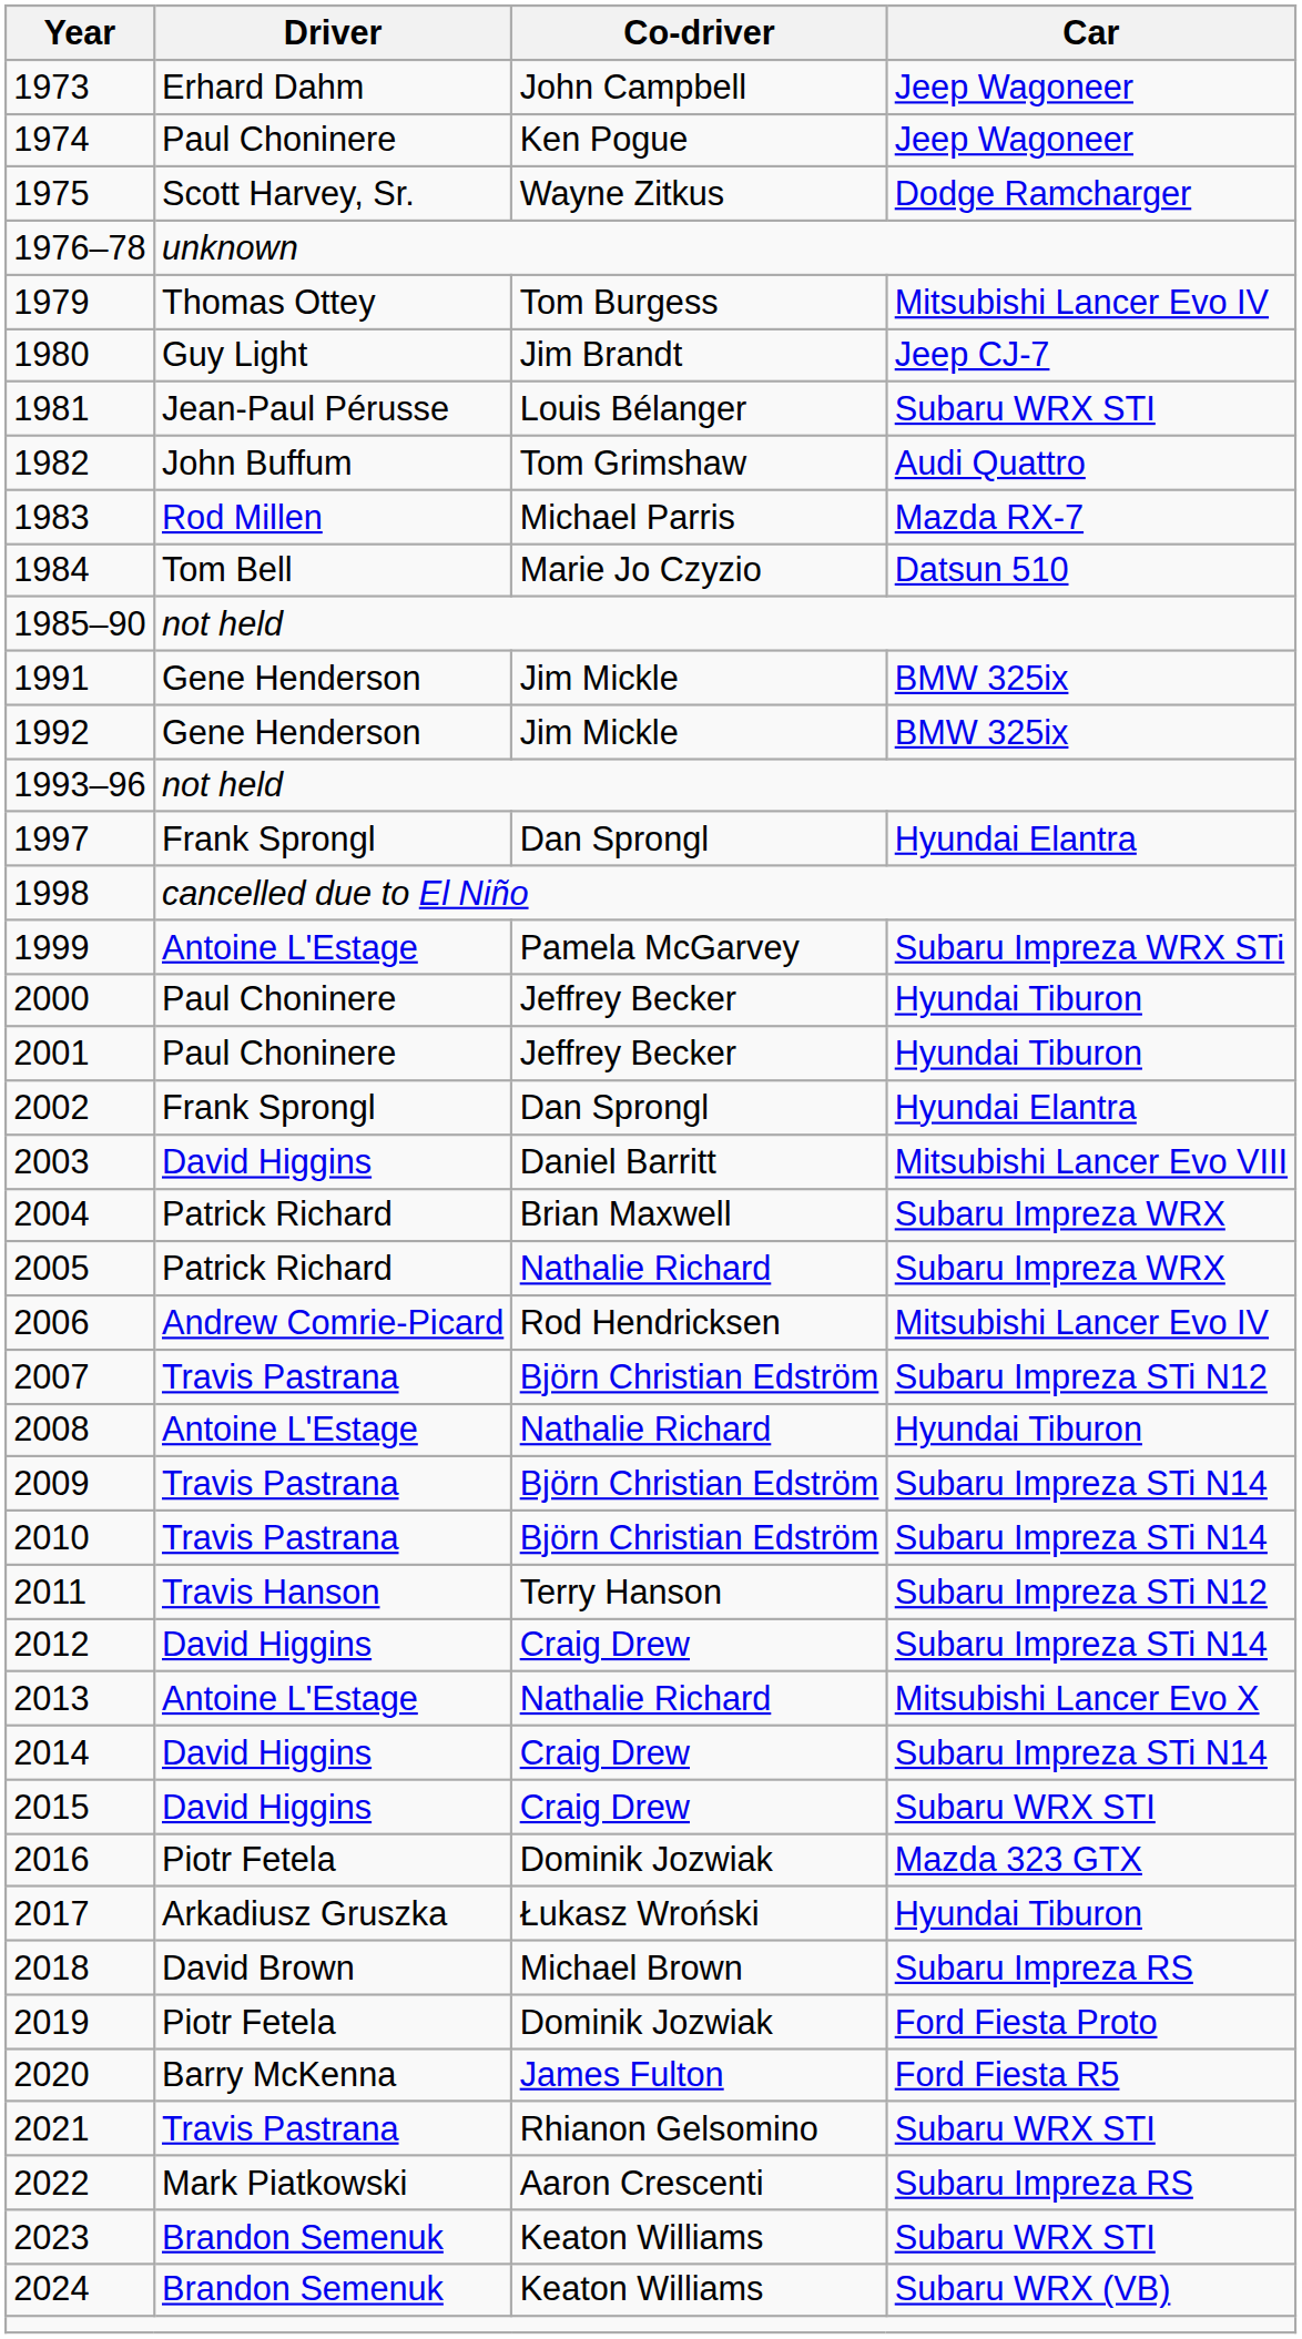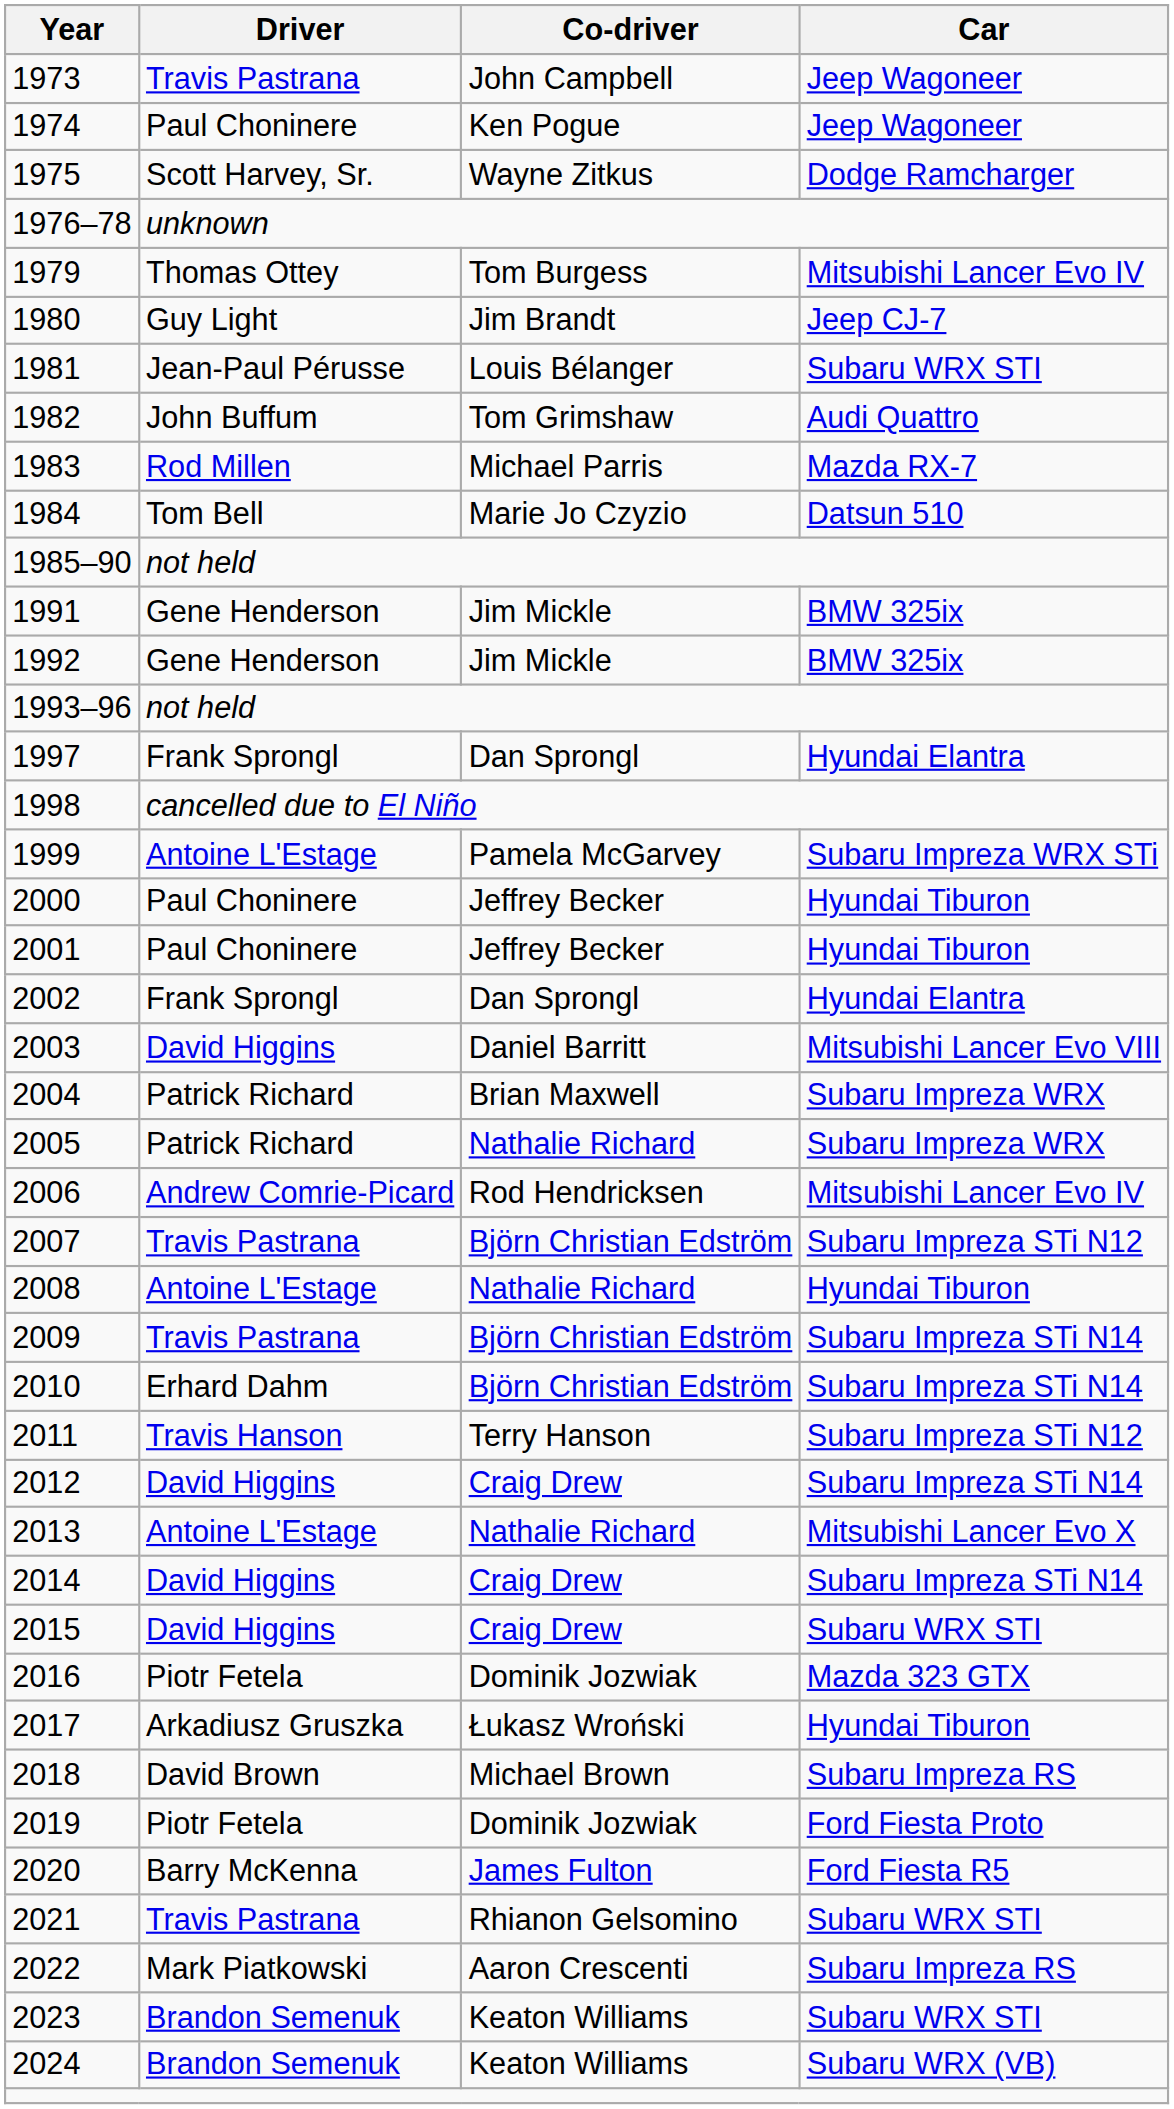1973 | Driver: Erhard Dahm -> Travis Pastrana
2010 | Driver: Travis Pastrana -> Erhard Dahm
